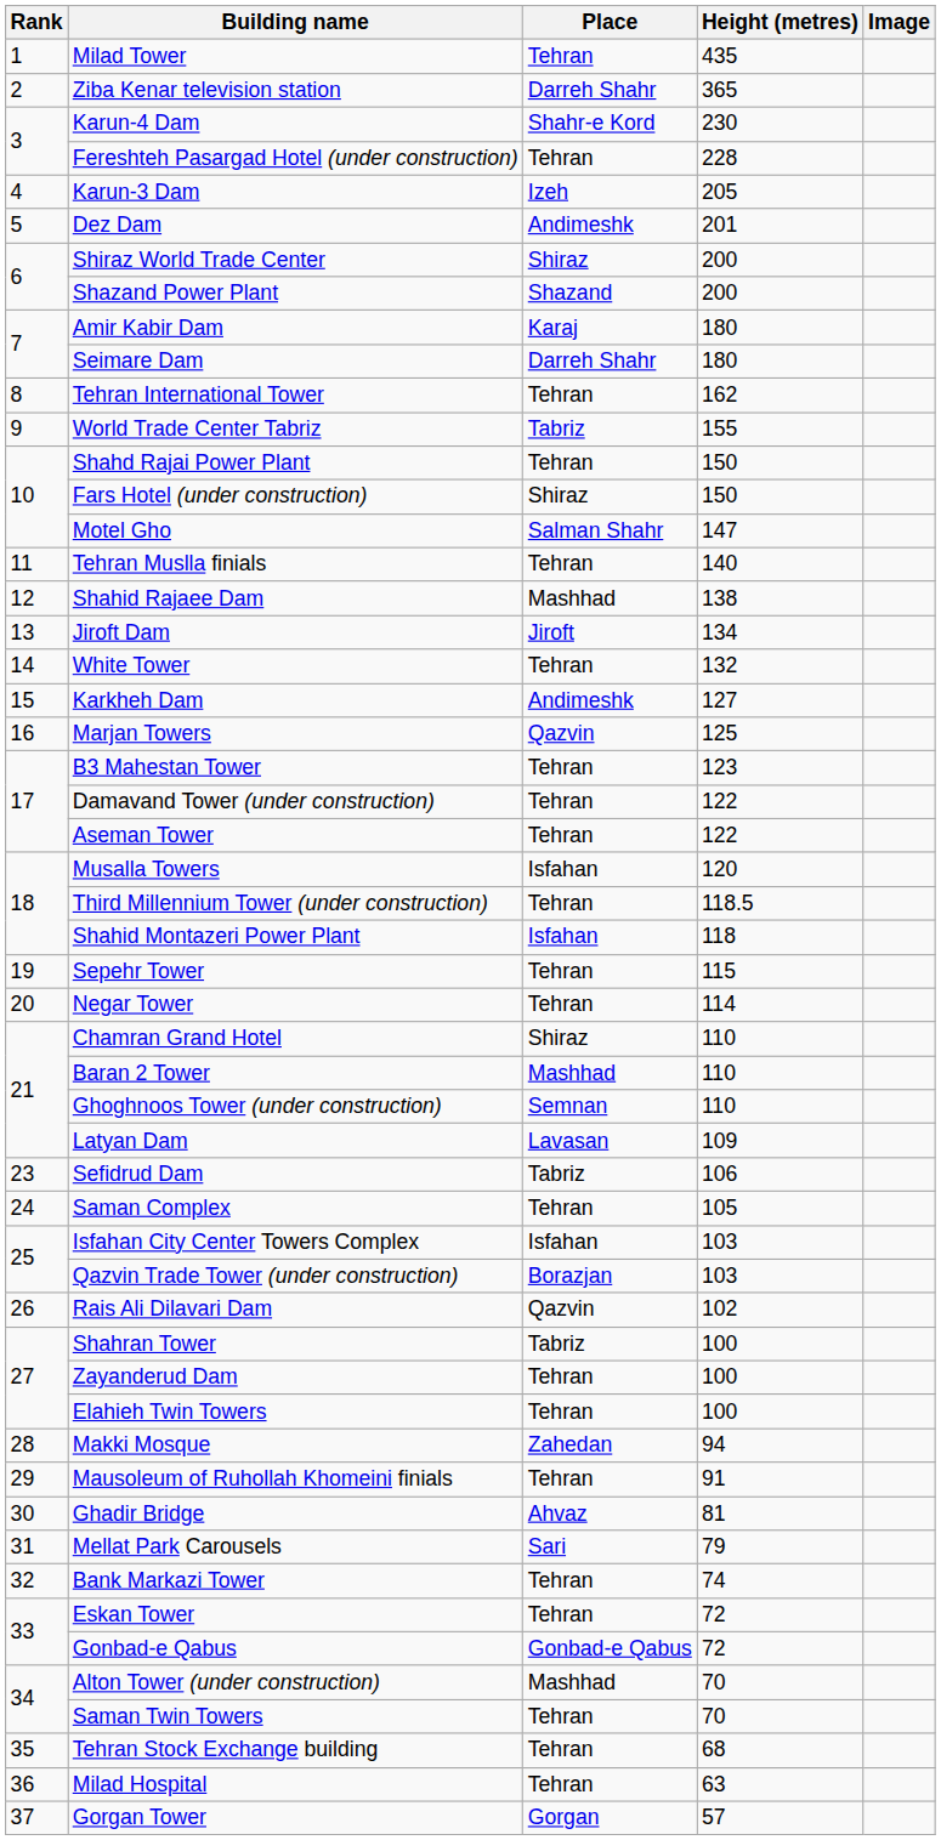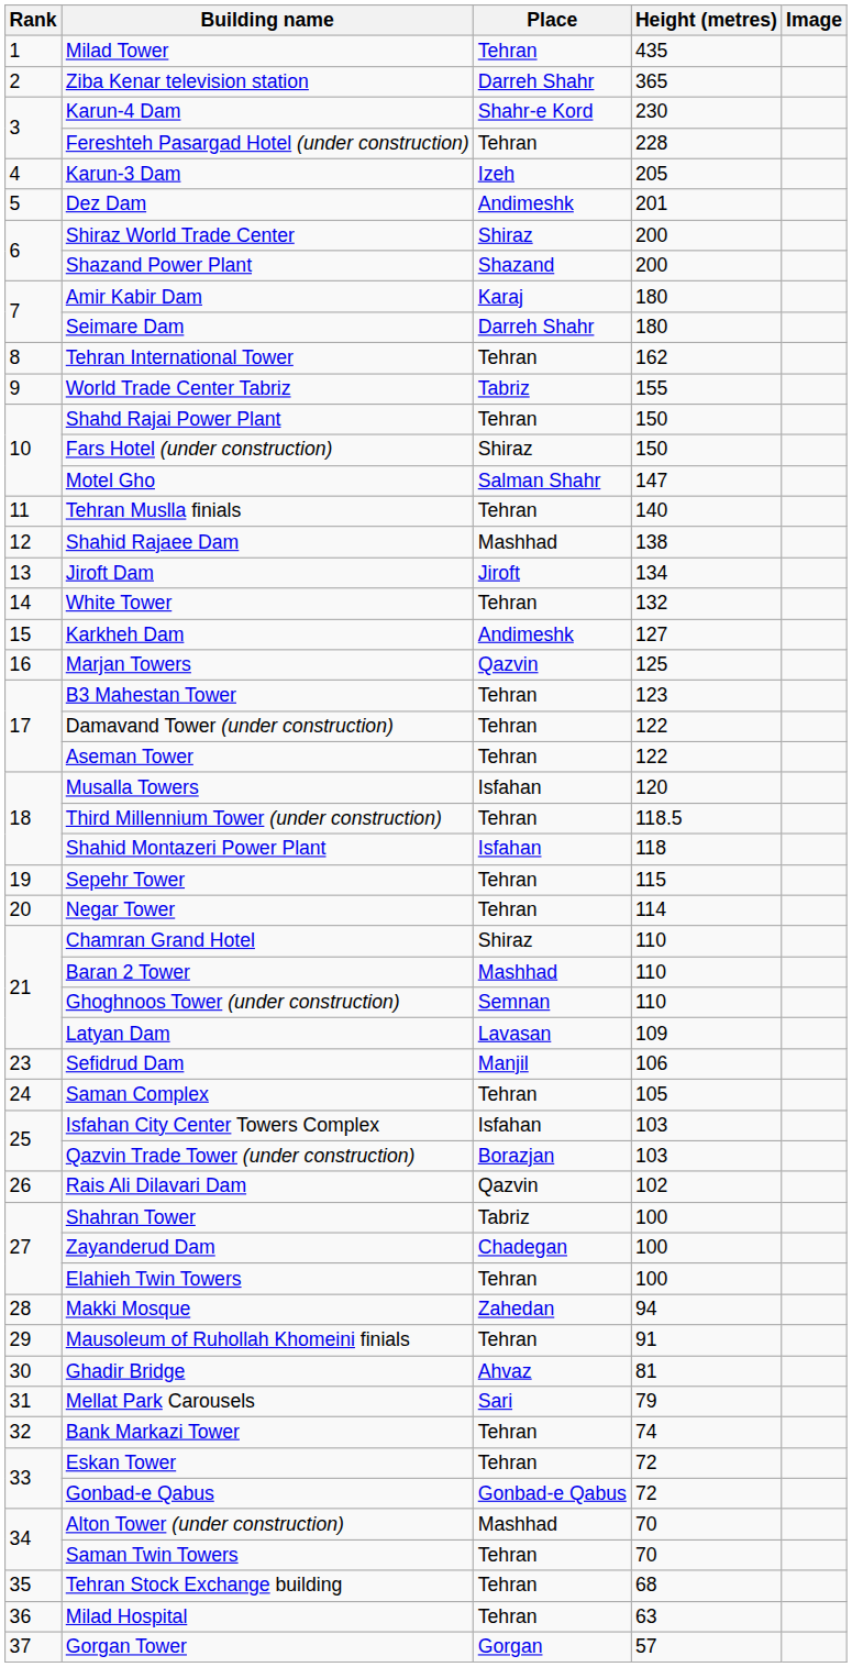Sefidrud Dam | Place: Tabriz -> Manjil
Zayanderud Dam | Place: Tehran -> Chadegan
